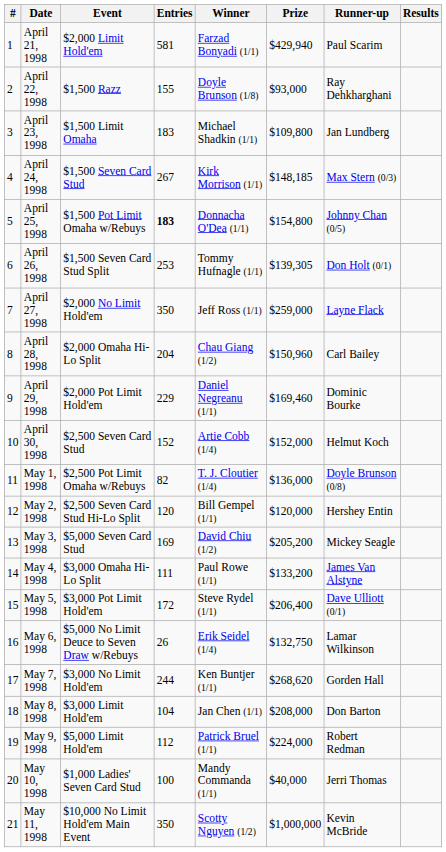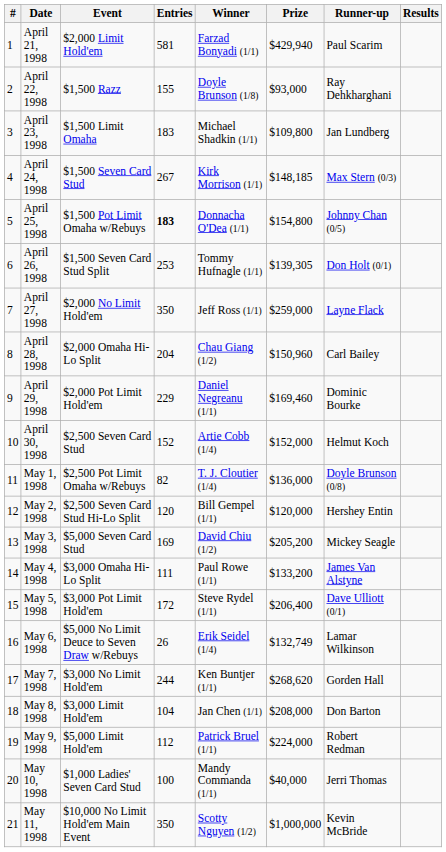May 6, 1998 | Prize: $132,750 -> $132,749
